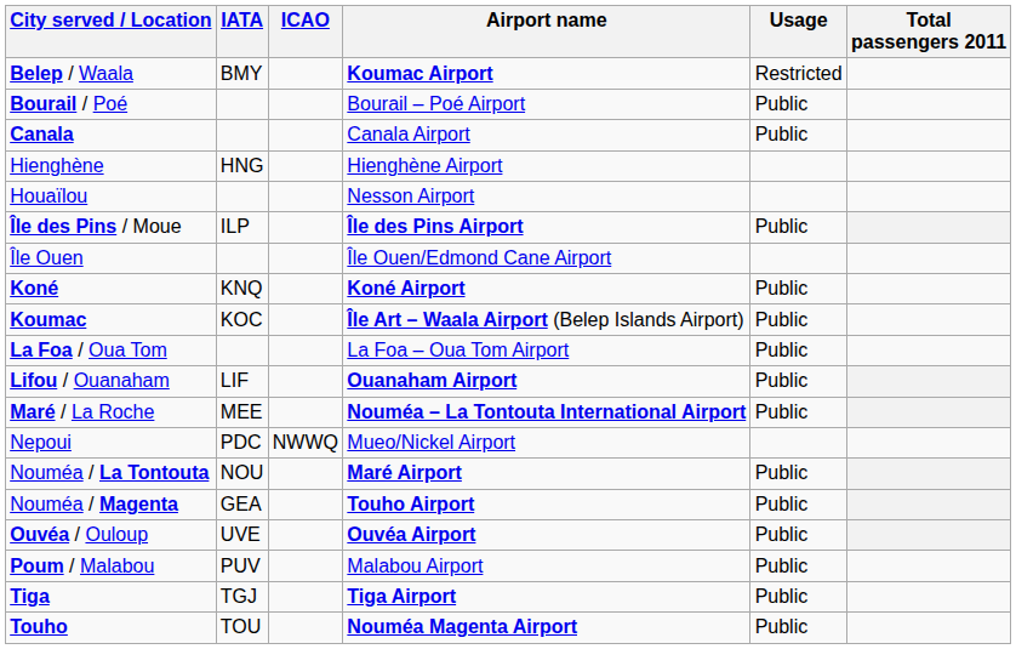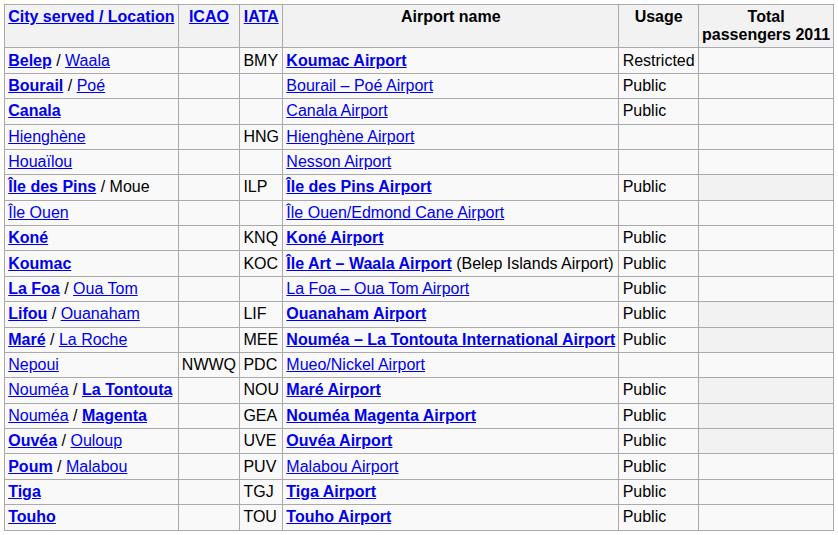columns swapped: ICAO <-> IATA
Nouméa / Magenta | Airport name: Touho Airport -> Nouméa Magenta Airport
Touho | Airport name: Nouméa Magenta Airport -> Touho Airport
